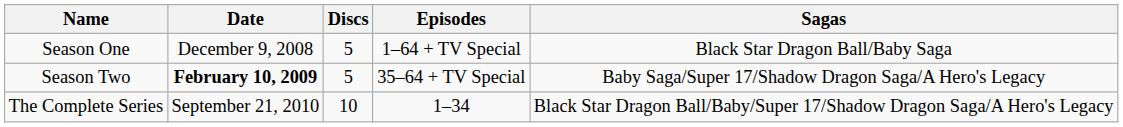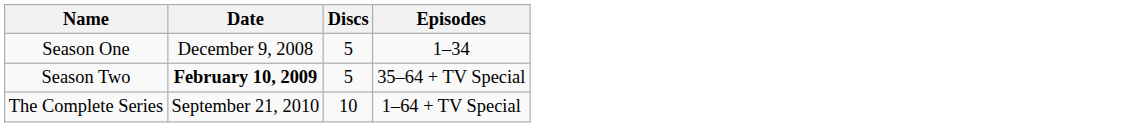- column: Sagas | Black Star Dragon Ball/Baby Saga | Baby Saga/Super 17/Shadow Dragon Saga/A Hero's Legacy | Black Star Dragon Ball/Baby/Super 17/Shadow Dragon Saga/A Hero's Legacy
Season One | Episodes: 1–64 + TV Special -> 1–34
The Complete Series | Episodes: 1–34 -> 1–64 + TV Special
